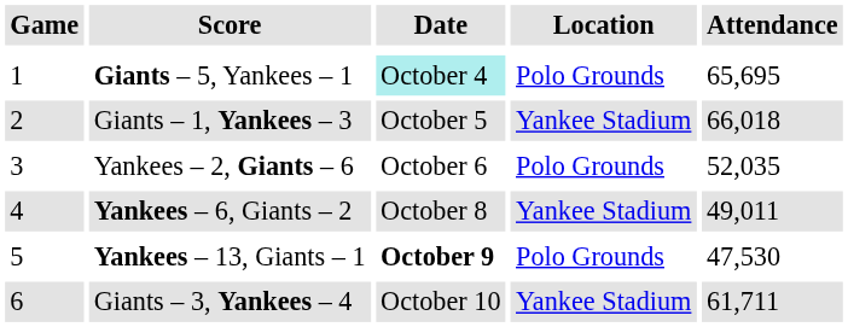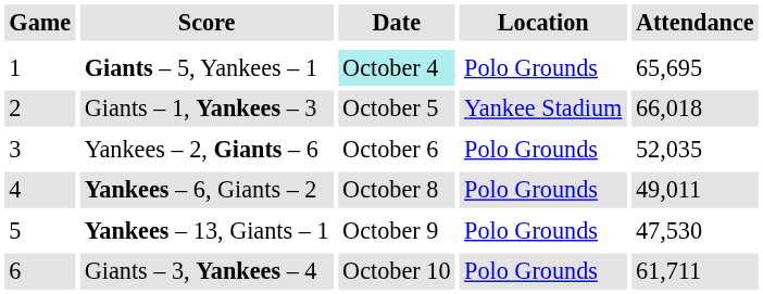Yankees – 6, Giants – 2 | Location: Yankee Stadium -> Polo Grounds
Yankees – 13, Giants – 1 | Date: bold -> normal
Giants – 3, Yankees – 4 | Location: Yankee Stadium -> Polo Grounds
